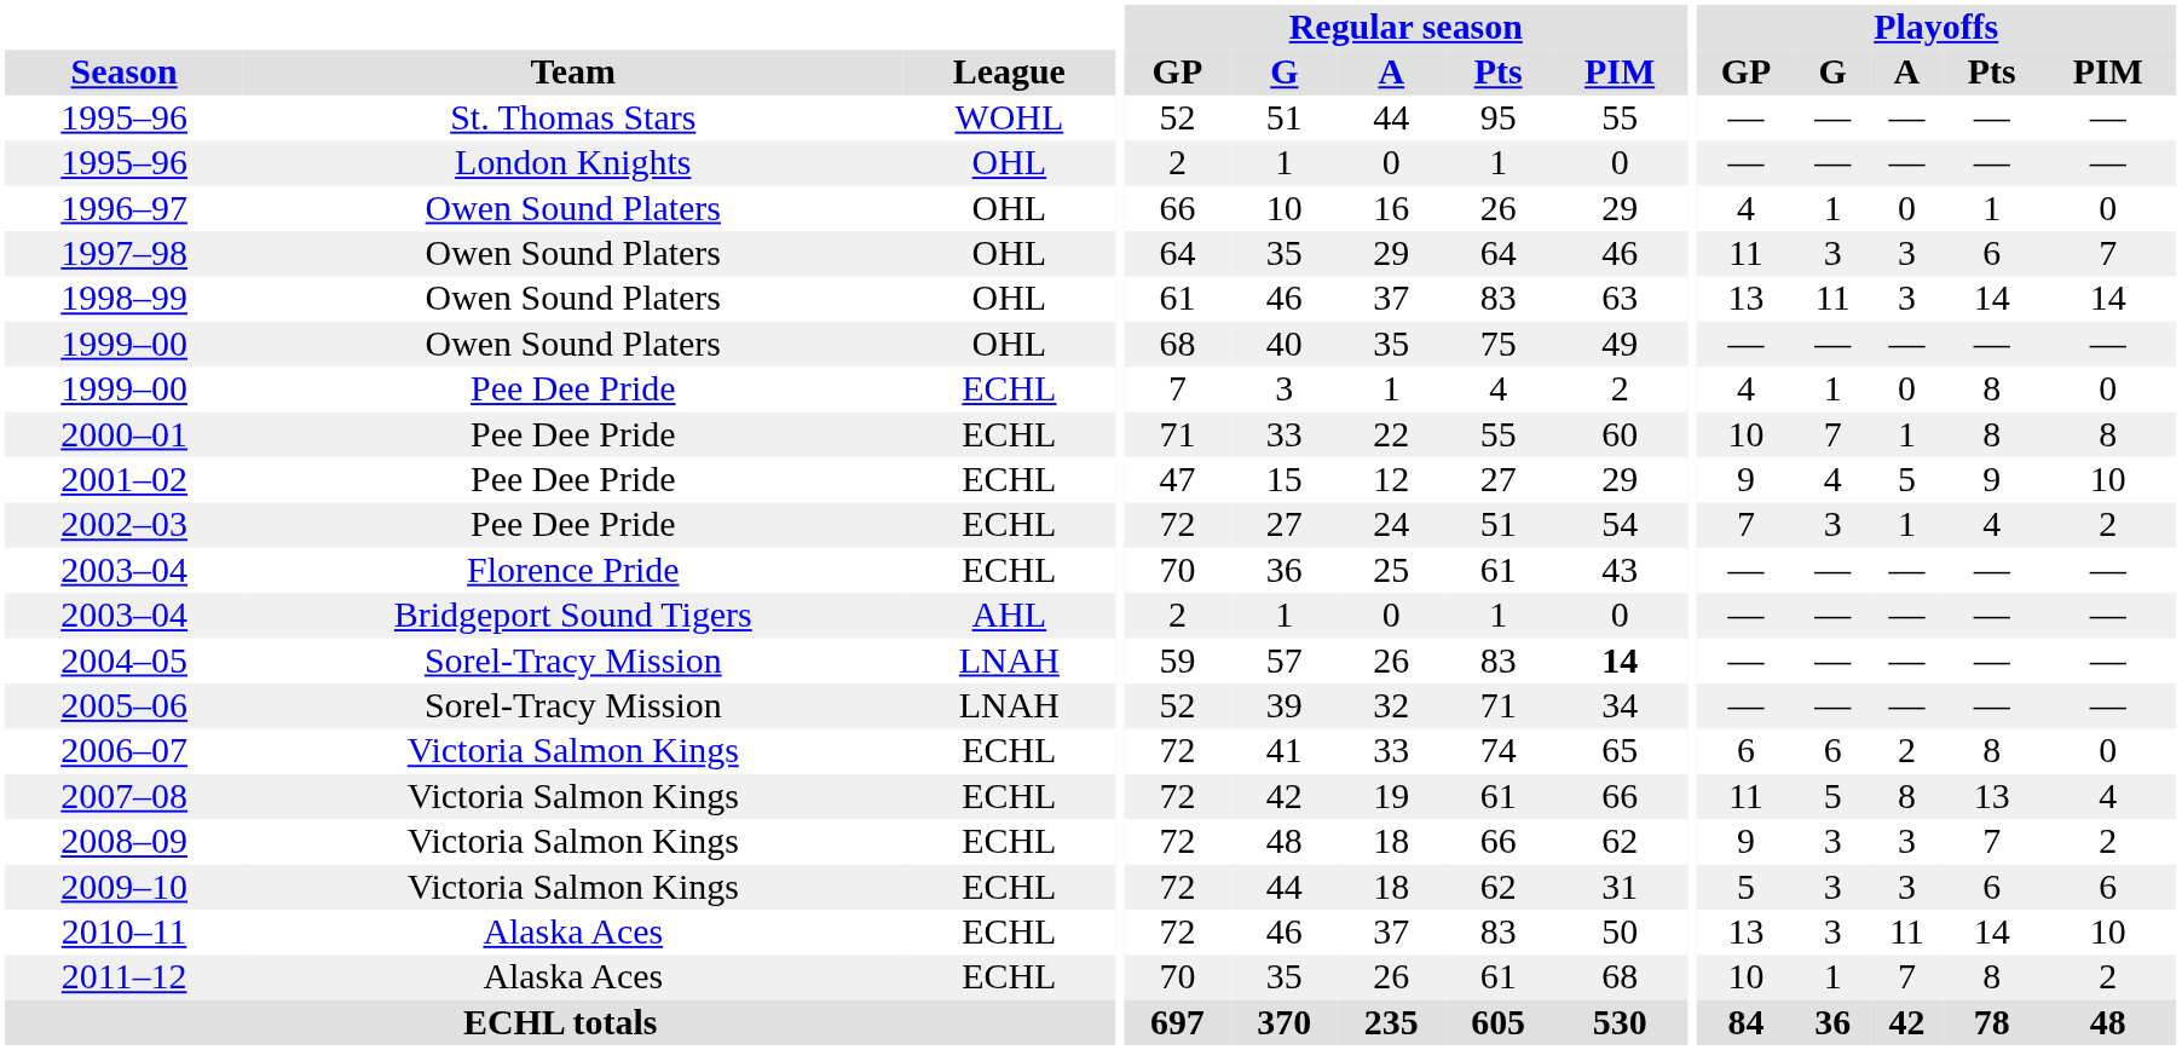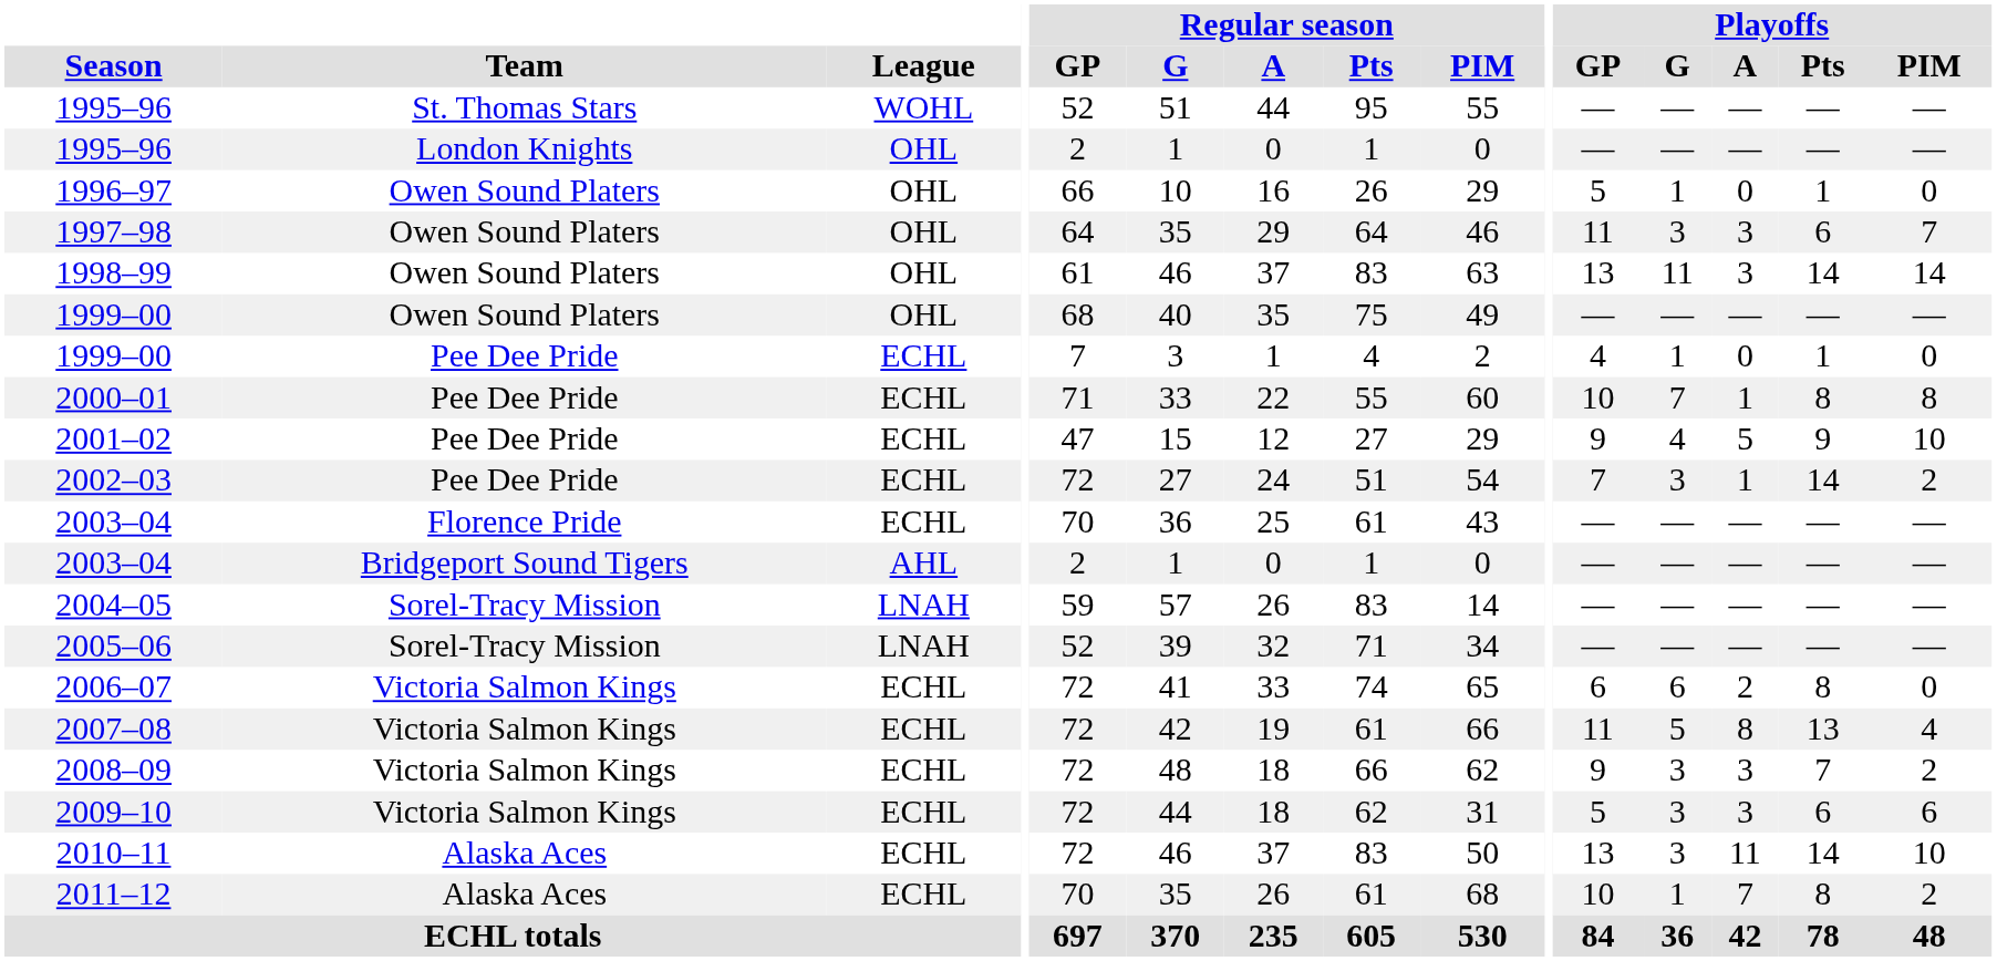1996–97 | Playoffs / GP: 4 -> 5
1999–00 / Pee Dee Pride | Playoffs / Pts: 8 -> 1
2002–03 | Playoffs / Pts: 4 -> 14
2004–05 | Regular season / PIM: bold -> normal
